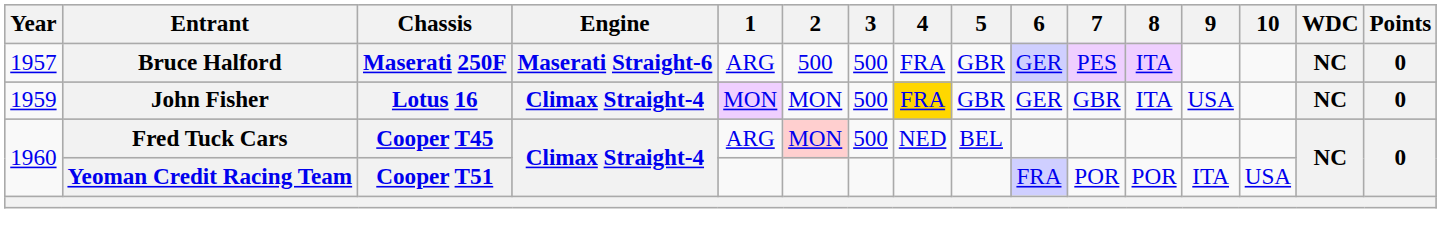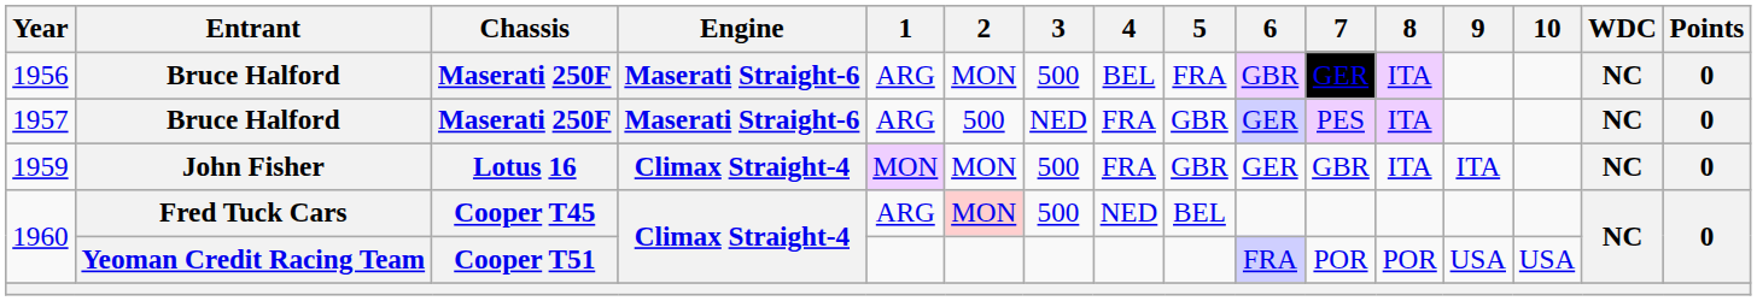+ row: 1956 | Bruce Halford | Maserati 250F | Maserati Straight-6 | ARG | MON | 500 | BEL | FRA | GBR | GER | ITA | NC | 0
1957 | 3: 500 -> NED
1959 | 4: gold background -> no background
1959 | 9: USA -> ITA
1960 / Yeoman Credit Racing Team | 9: ITA -> USA
